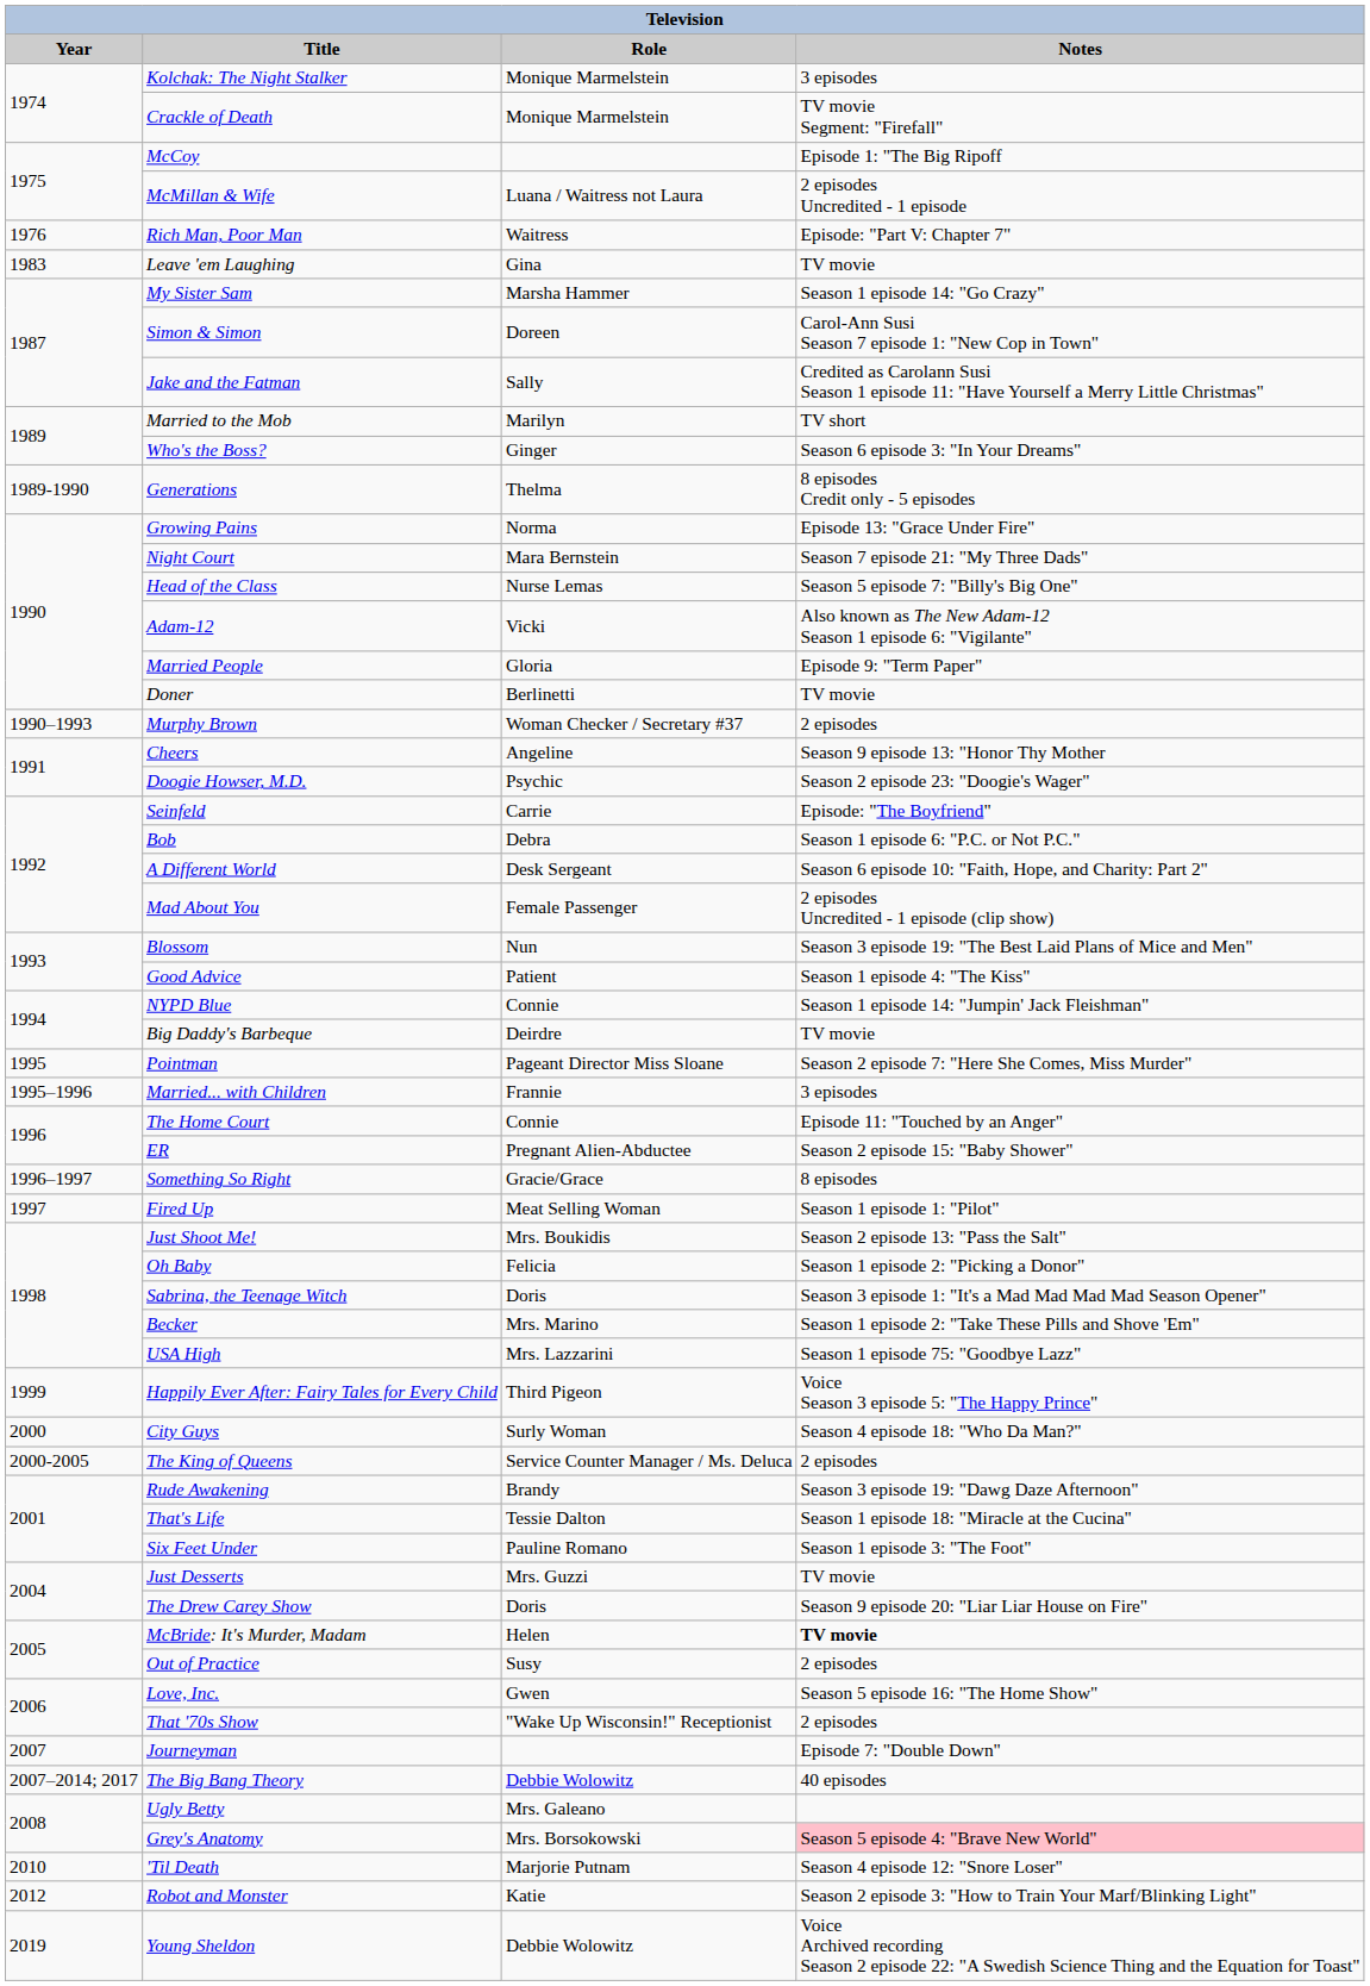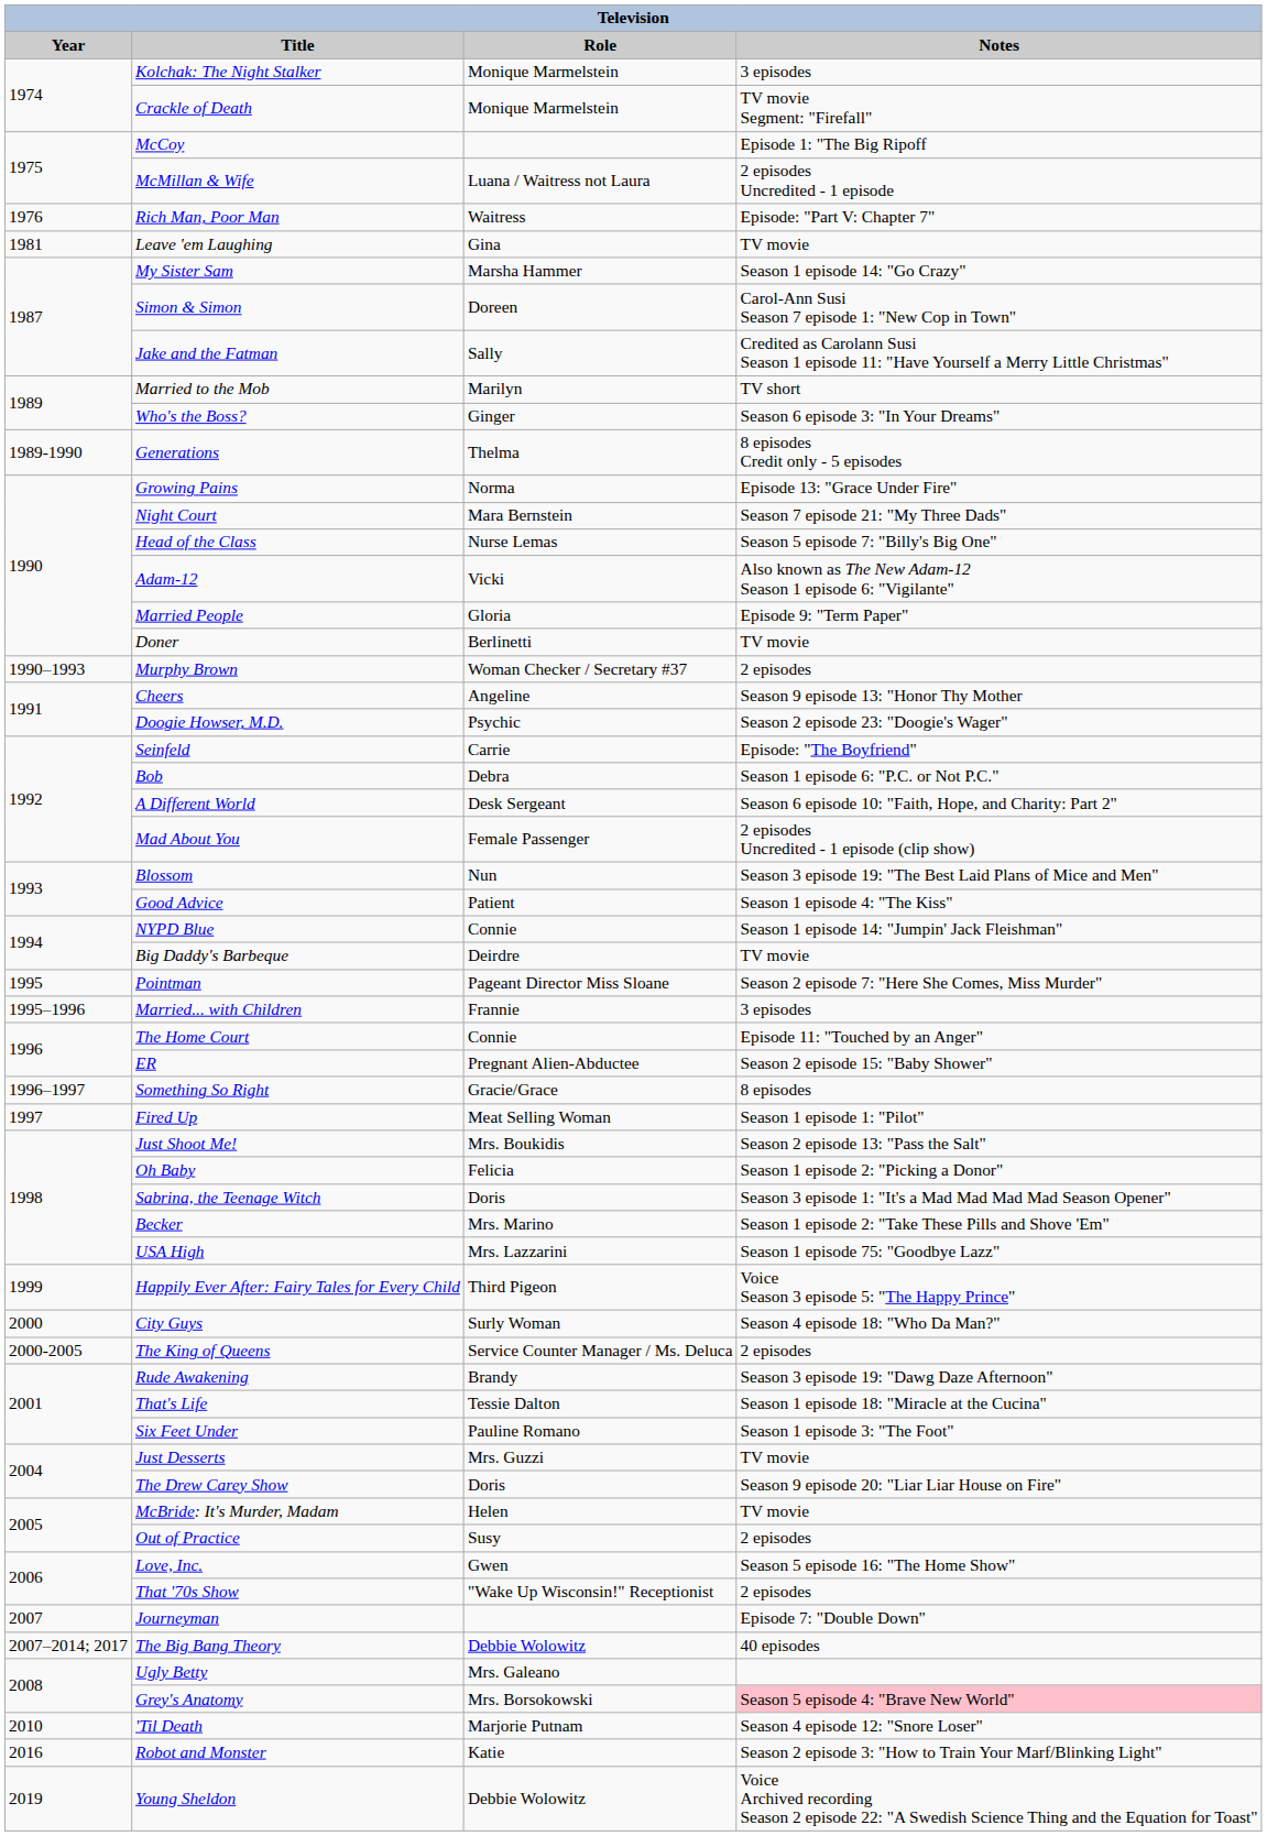Leave 'em Laughing | Year: 1983 -> 1981
McBride: It's Murder, Madam | Notes: bold -> normal
Robot and Monster | Year: 2012 -> 2016
